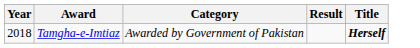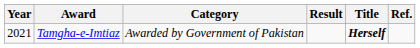+ column: Ref.
Tamgha-e-Imtiaz | Year: 2018 -> 2021
